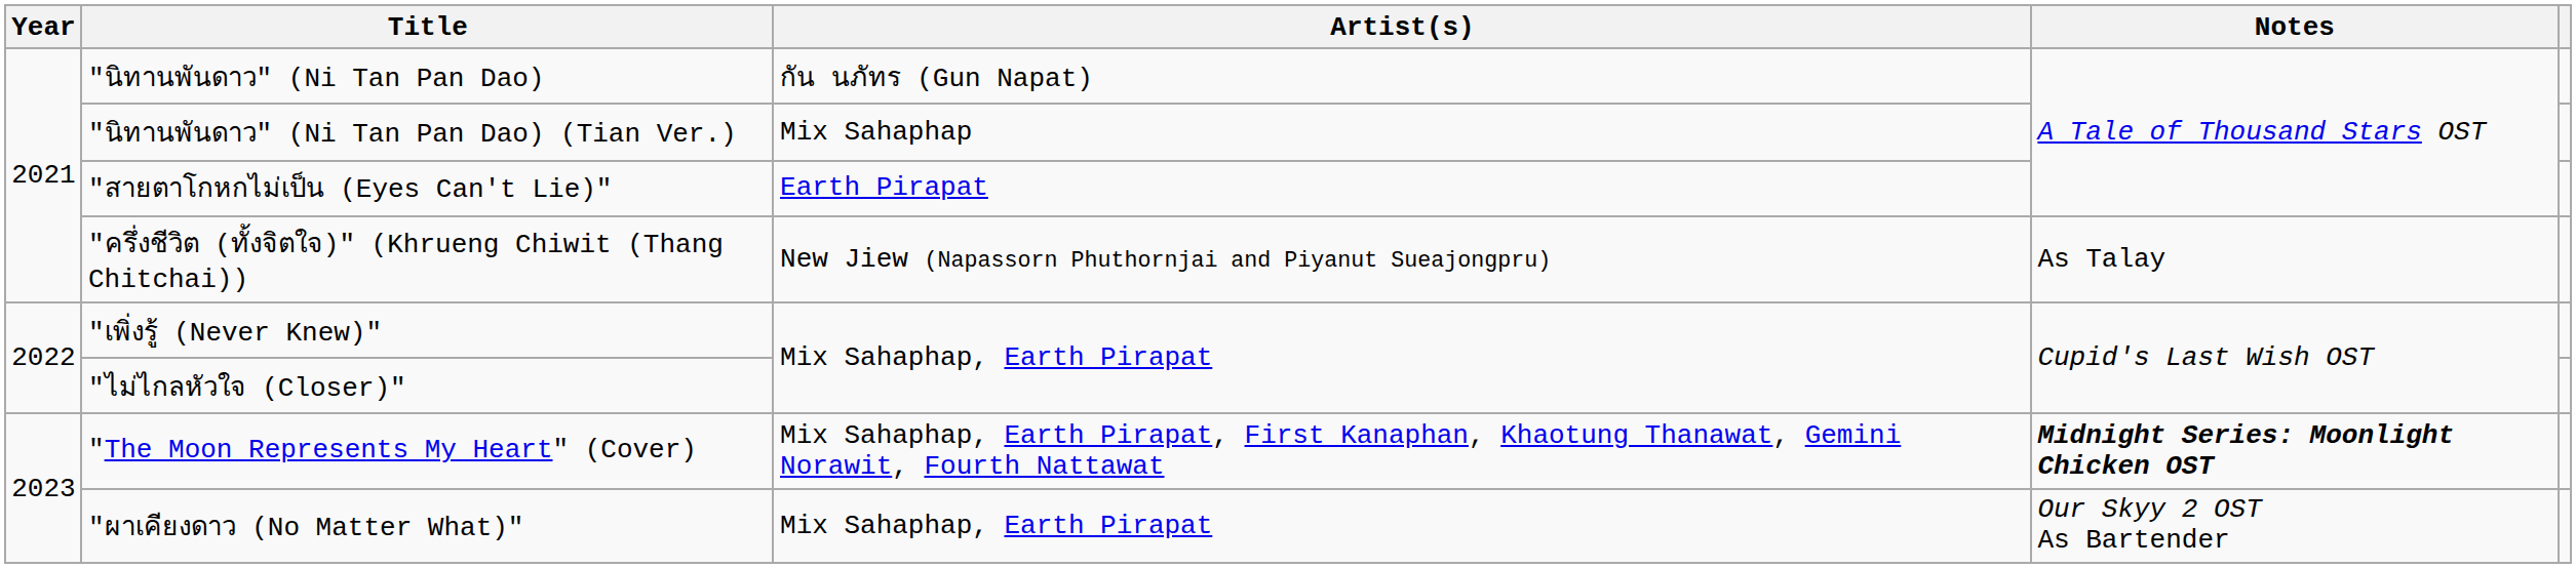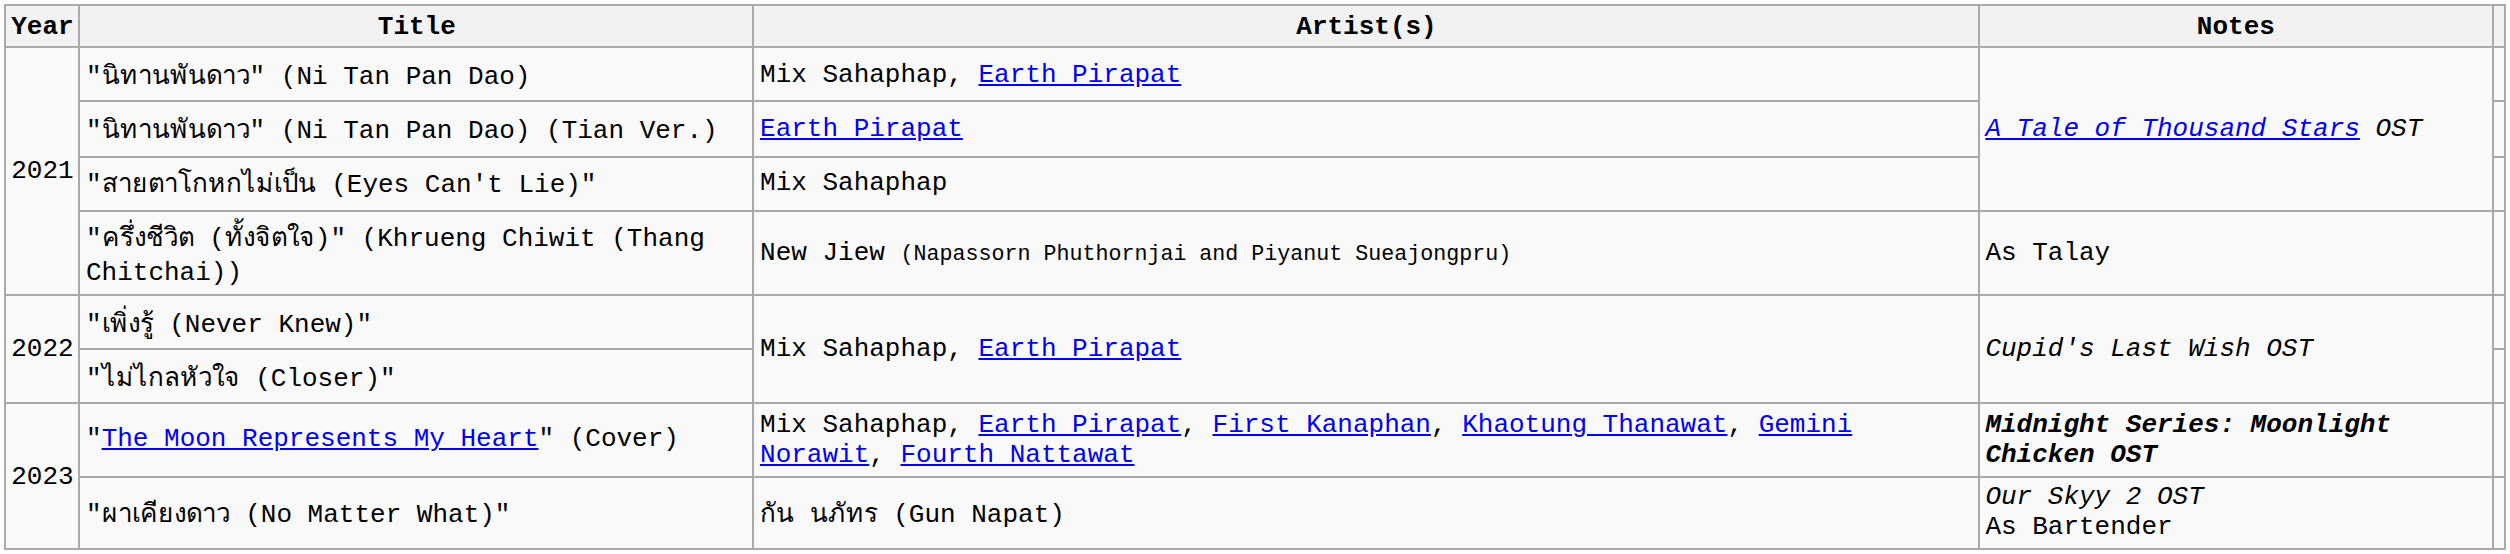"นิทานพันดาว" (Ni Tan Pan Dao) | Artist(s): กัน นภัทร (Gun Napat) -> Mix Sahaphap, Earth Pirapat
"นิทานพันดาว" (Ni Tan Pan Dao) (Tian Ver.) | Artist(s): Mix Sahaphap -> Earth Pirapat
"สายตาโกหกไม่เป็น (Eyes Can't Lie)" | Artist(s): Earth Pirapat -> Mix Sahaphap
"ผาเคียงดาว (No Matter What)" | Artist(s): Mix Sahaphap, Earth Pirapat -> กัน นภัทร (Gun Napat)
